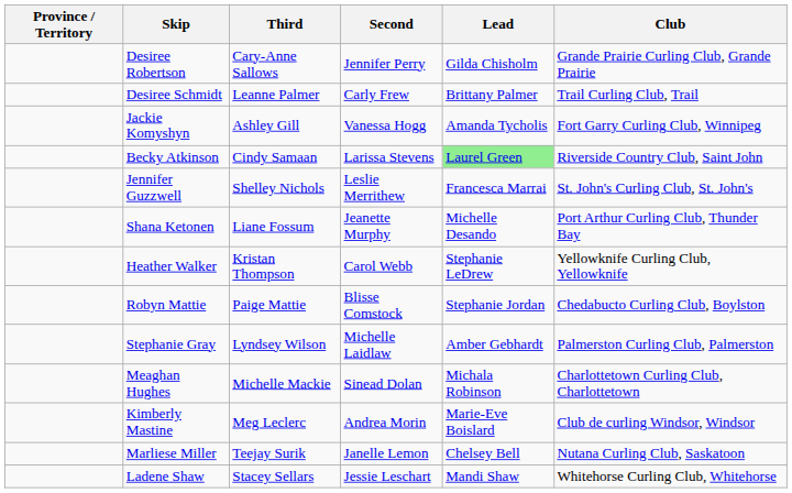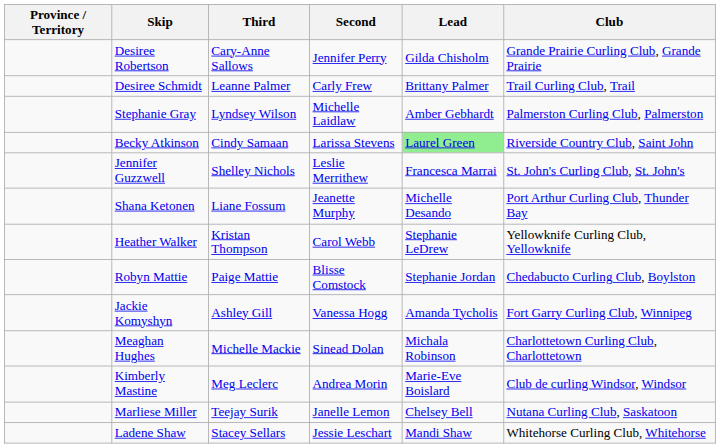rows swapped: Jackie Komyshyn <-> Stephanie Gray
